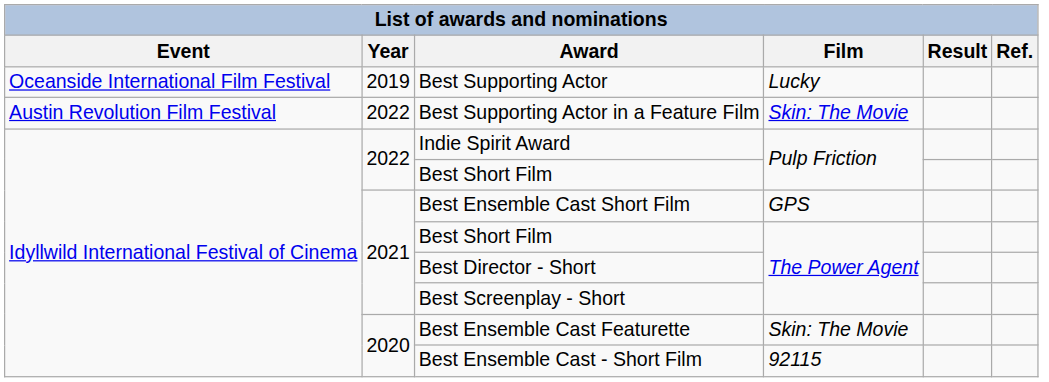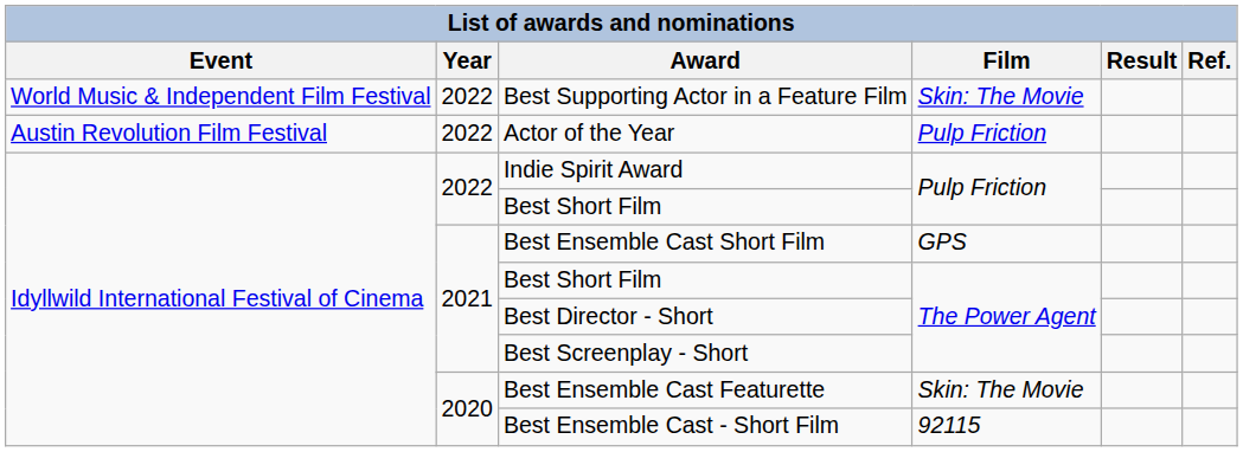- row: Oceanside International Film Festival | 2019 | Best Supporting Actor | Lucky
Best Supporting Actor in a Feature Film | Event: Austin Revolution Film Festival -> World Music & Independent Film Festival
+ row: Austin Revolution Film Festival | 2022 | Actor of the Year | Pulp Friction
